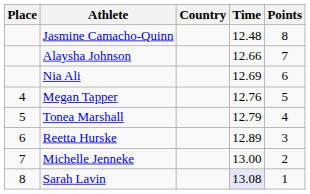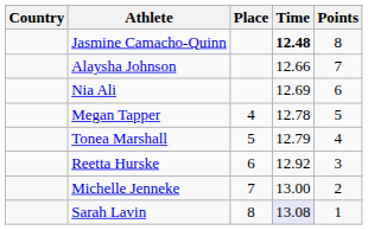columns swapped: Place <-> Country
Jasmine Camacho-Quinn | Time: normal -> bold
Megan Tapper | Time: 12.76 -> 12.78
Reetta Hurske | Time: 12.89 -> 12.92
